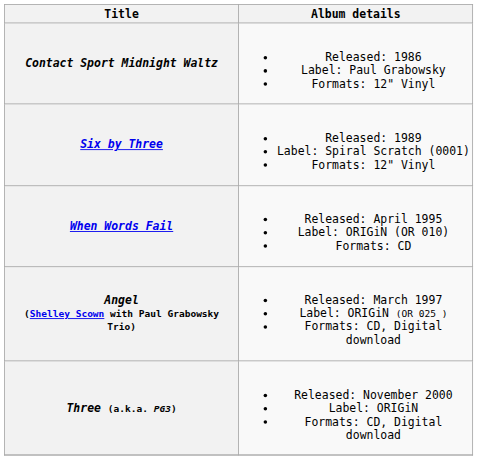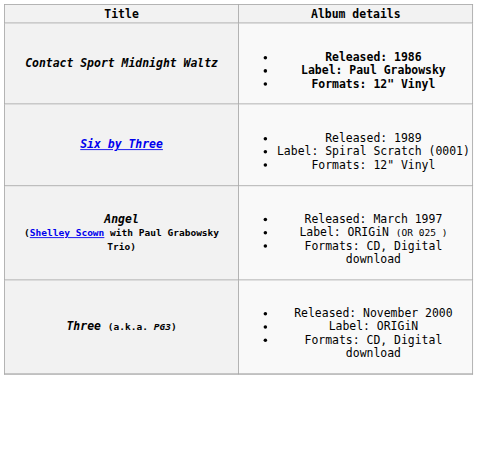Contact Sport Midnight Waltz | Album details: normal -> bold
- row: When Words Fail | Released: April 1995 Label: ORIGiN (OR 010) Formats: CD
